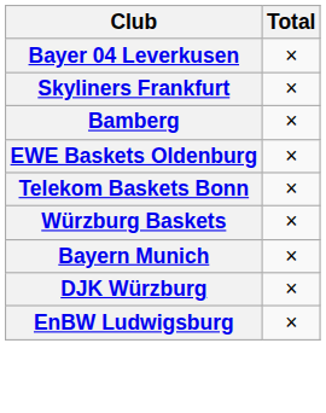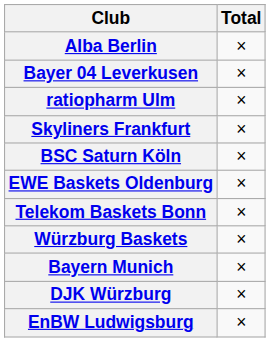+ row: Alba Berlin | ×
+ row: ratiopharm Ulm | ×
- row: Bamberg | ×
+ row: BSC Saturn Köln | ×
